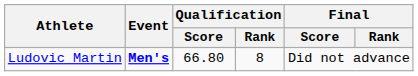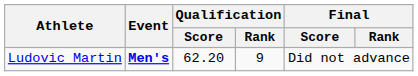Ludovic Martin | Qualification / Score: 66.80 -> 62.20
Ludovic Martin | Qualification / Rank: 8 -> 9
